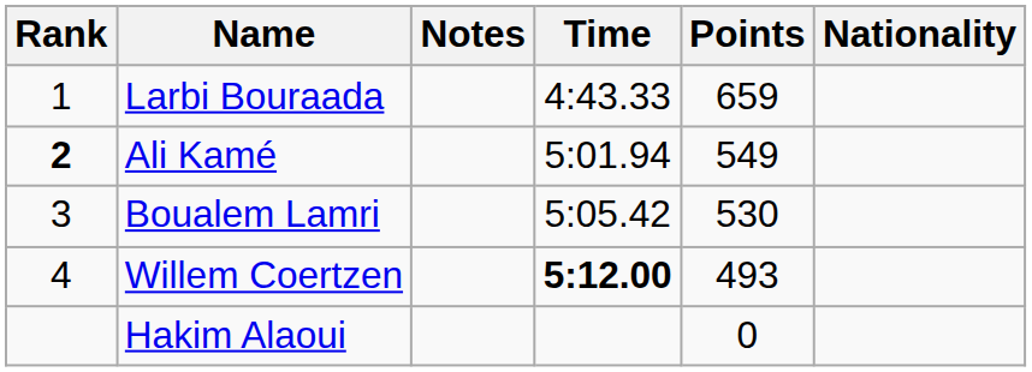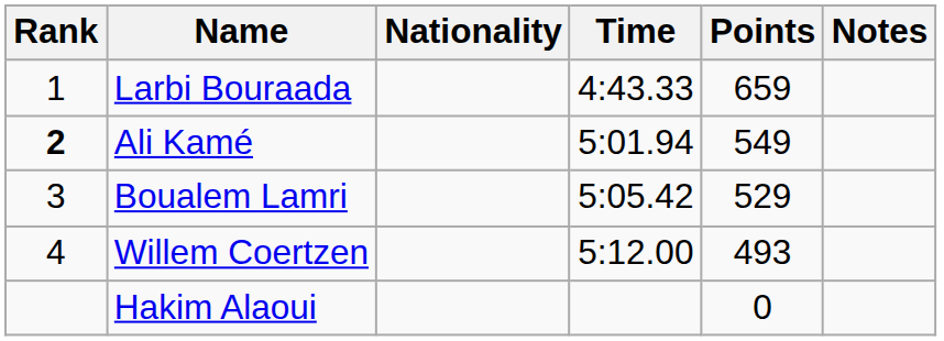columns swapped: Nationality <-> Notes
Boualem Lamri | Points: 530 -> 529
Willem Coertzen | Time: bold -> normal
